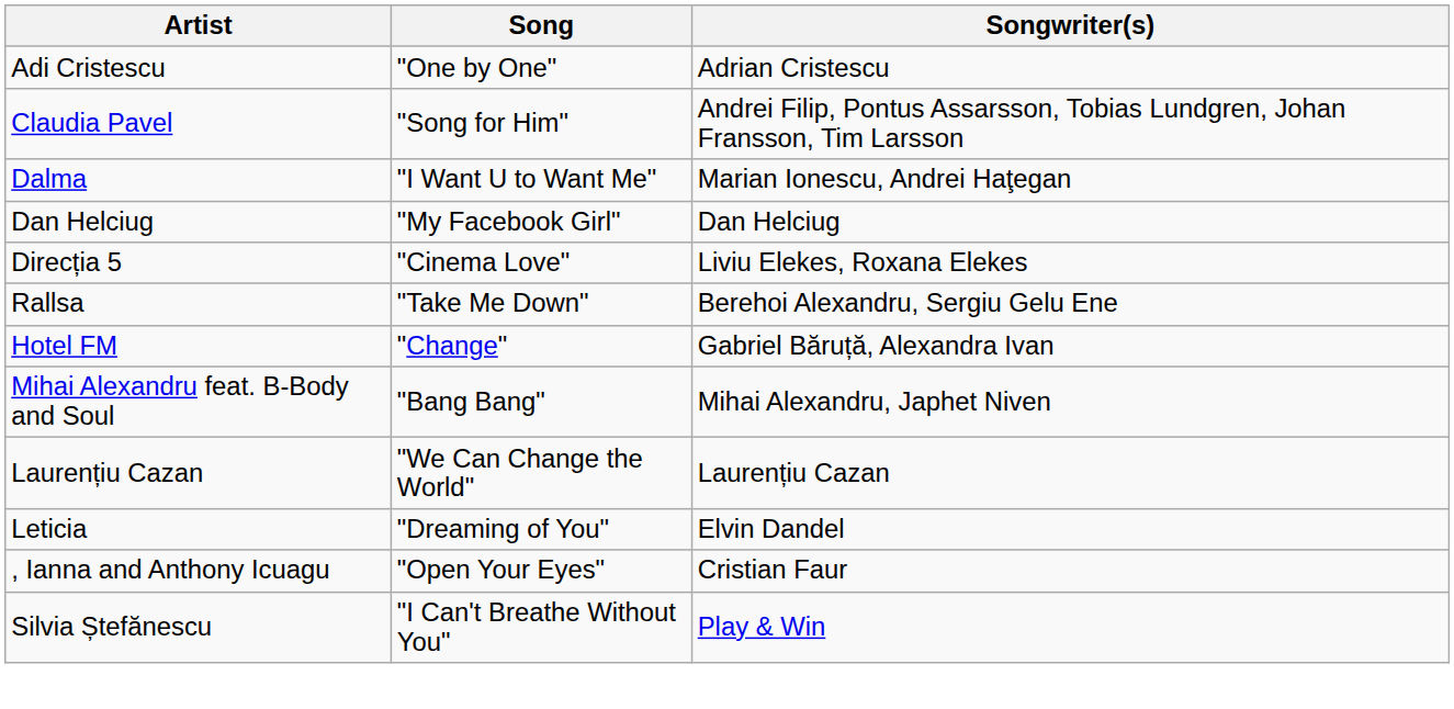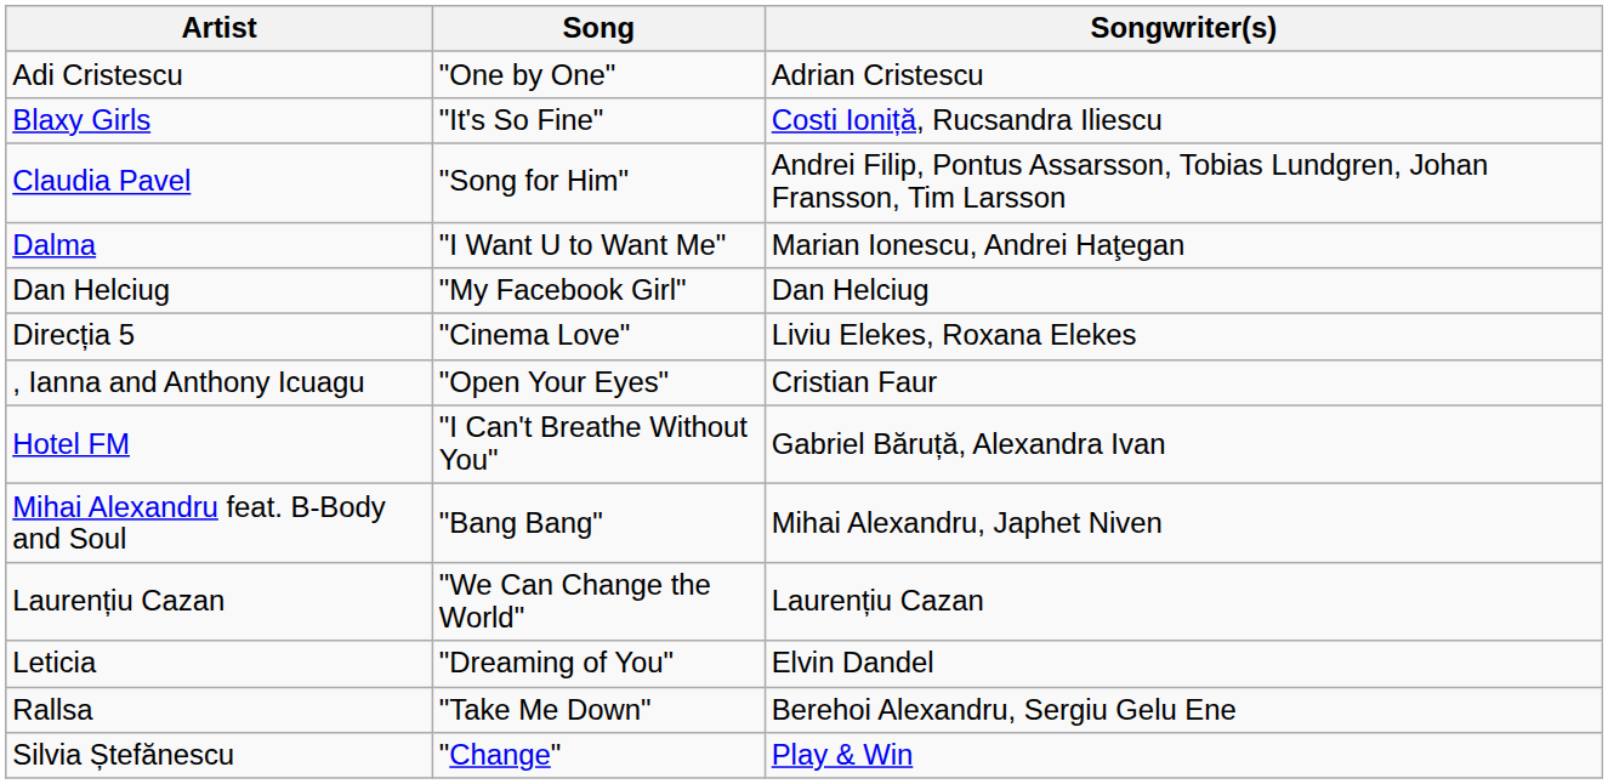+ row: Blaxy Girls | "It's So Fine" | Costi Ioniță, Rucsandra Iliescu
rows swapped: , Ianna and Anthony Icuagu <-> Rallsa
Hotel FM | Song: "Change" -> "I Can't Breathe Without You"
Silvia Ștefănescu | Song: "I Can't Breathe Without You" -> "Change"
